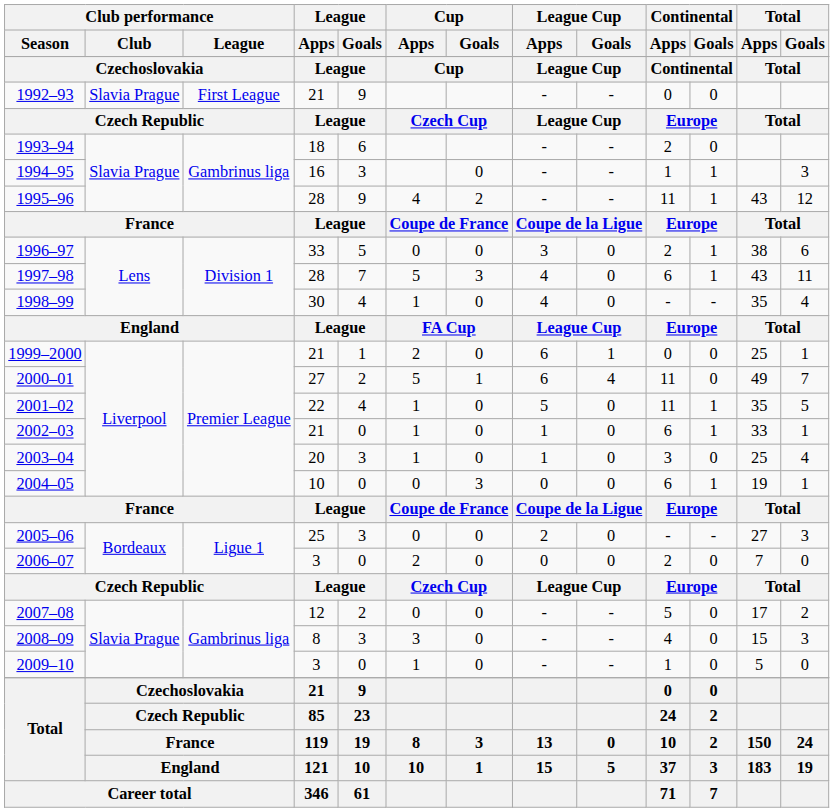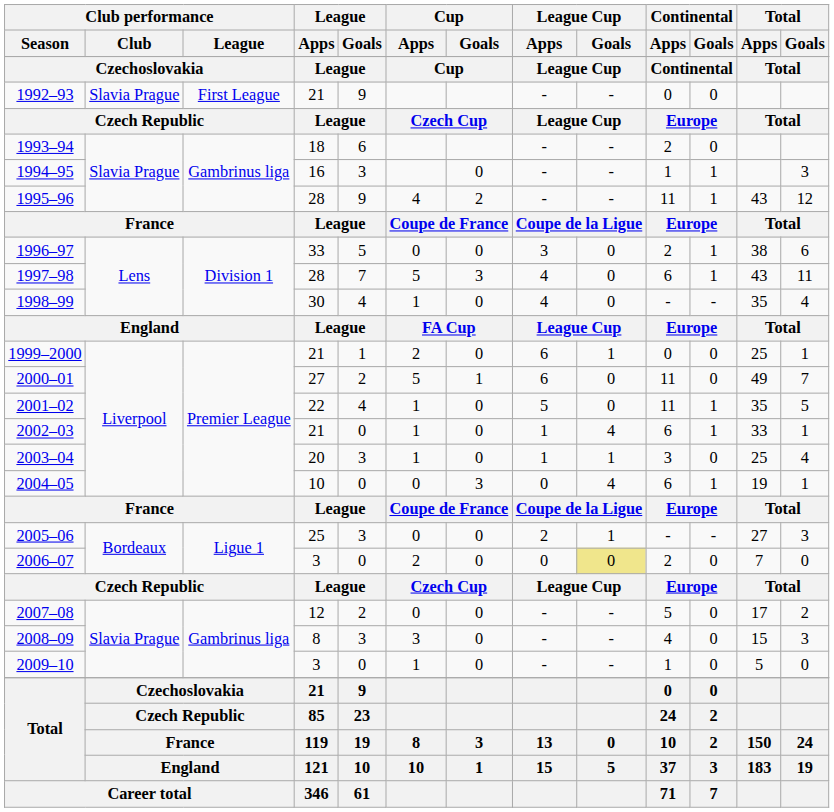2000–01 | League Cup / Goals: 4 -> 0
2002–03 | League Cup / Goals: 0 -> 4
2003–04 | League Cup / Goals: 0 -> 1
2004–05 | League Cup / Goals: 0 -> 4
2005–06 | League Cup / Goals: 0 -> 1
2006–07 | League Cup / Goals: no background -> khaki background
